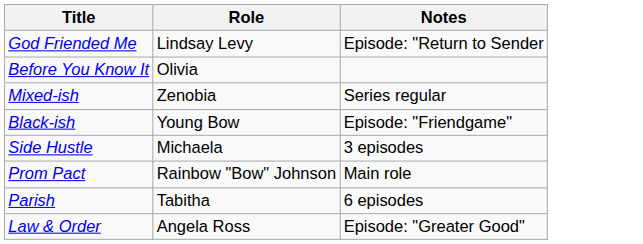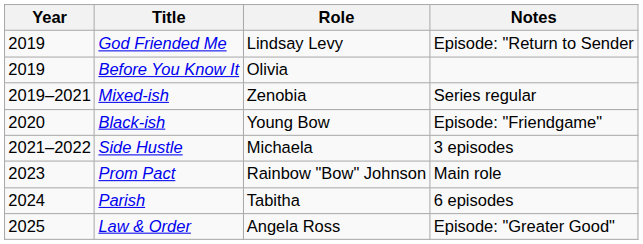+ column: Year | 2019 | 2019 | 2019–2021 | 2020 | 2021–2022 | 2023 | 2024 | 2025
